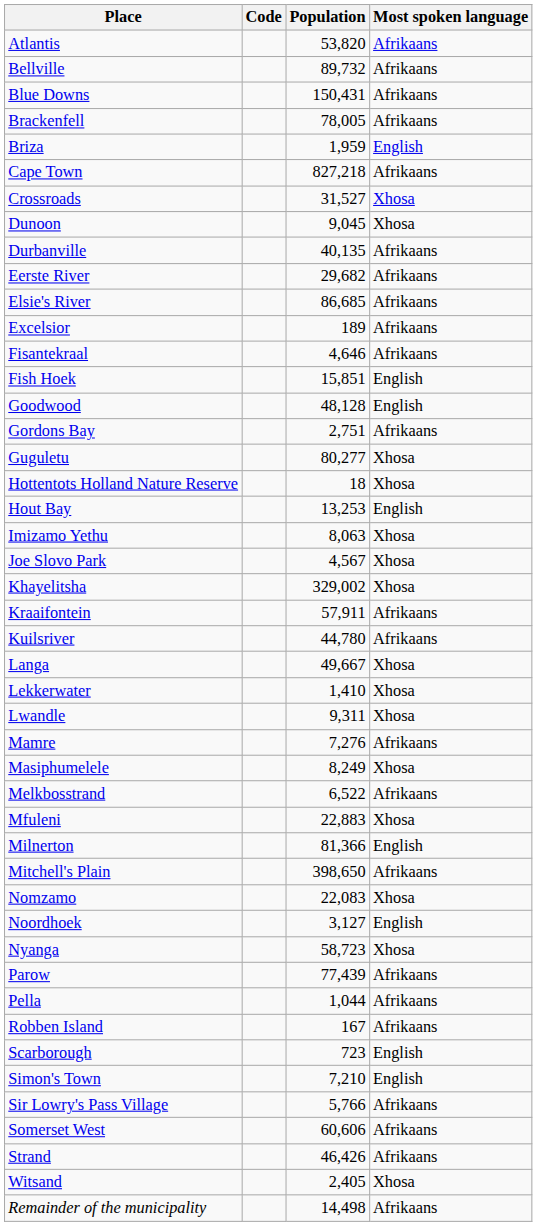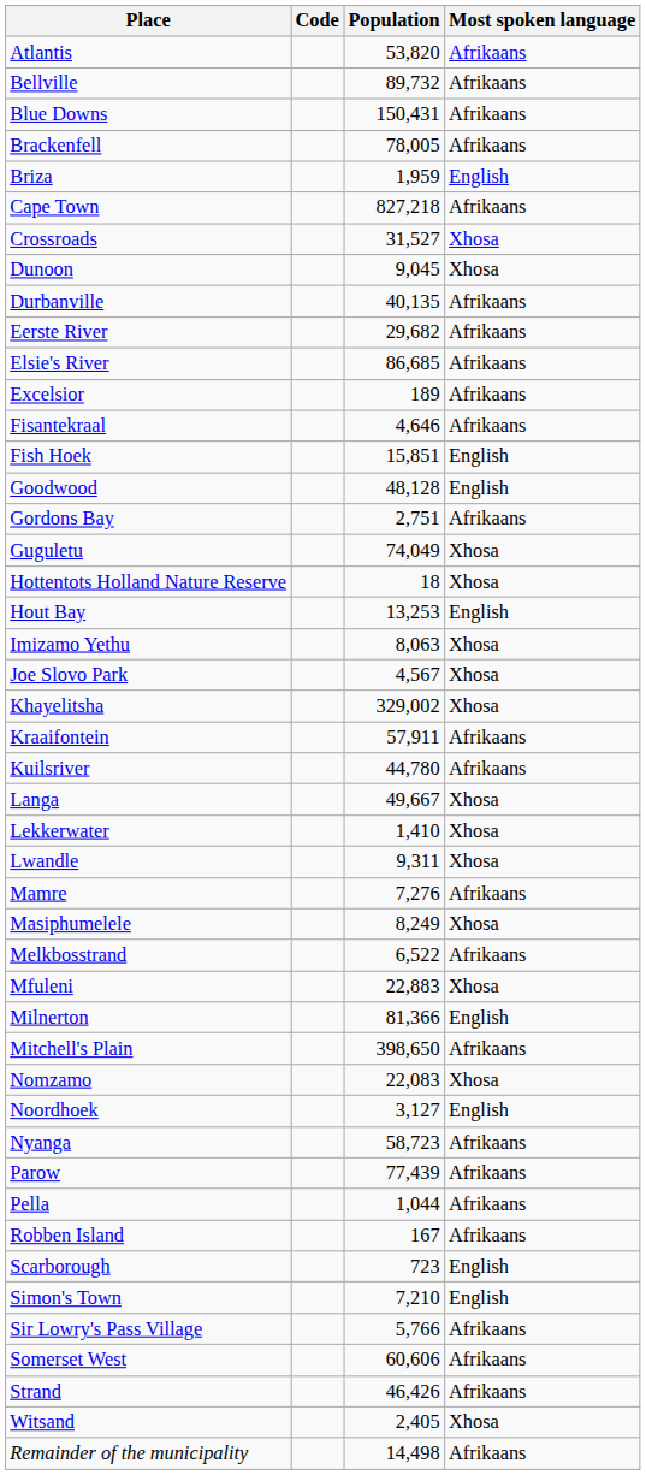Guguletu | Population: 80,277 -> 74,049
Nyanga | Most spoken language: Xhosa -> Afrikaans
